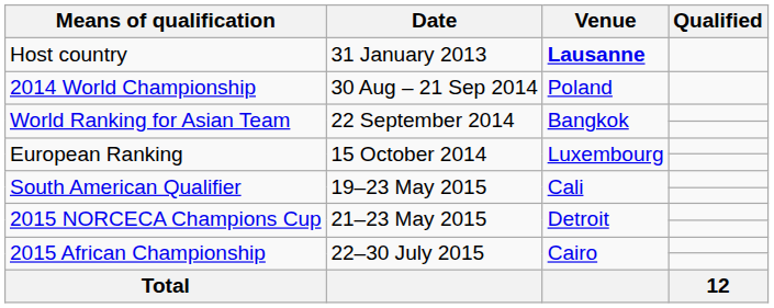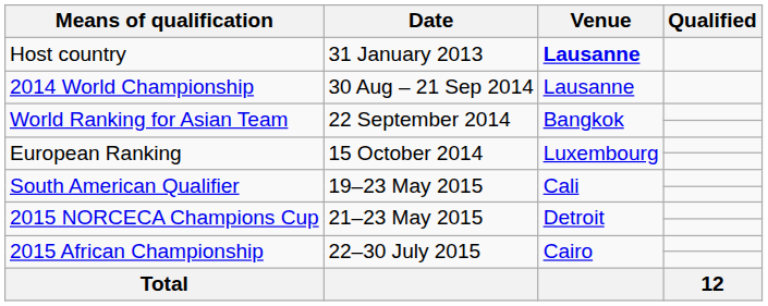2014 World Championship | Venue: Poland -> Lausanne
